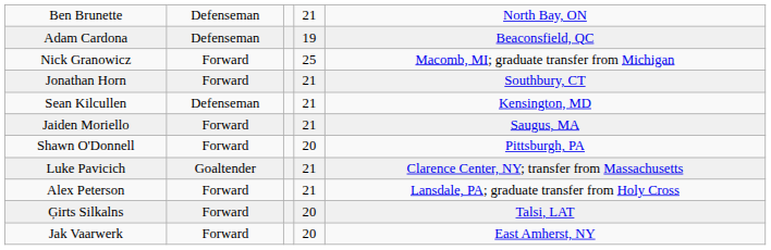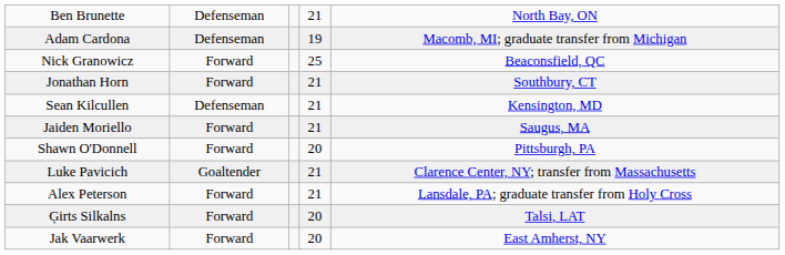Adam Cardona | column 5: Beaconsfield, QC -> Macomb, MI; graduate transfer from Michigan
Nick Granowicz | column 5: Macomb, MI; graduate transfer from Michigan -> Beaconsfield, QC
